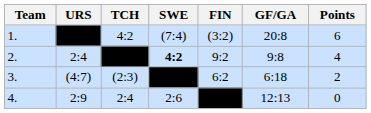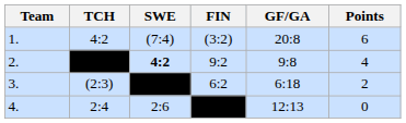- column: URS | 2:4 | (4:7) | 2:9
